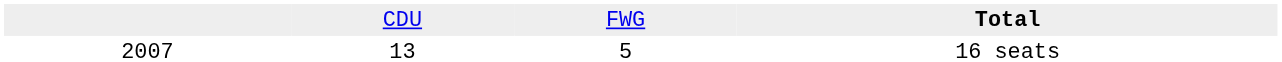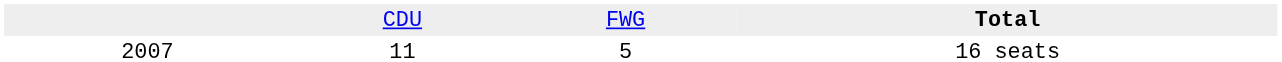16 seats | column 2: 13 -> 11
